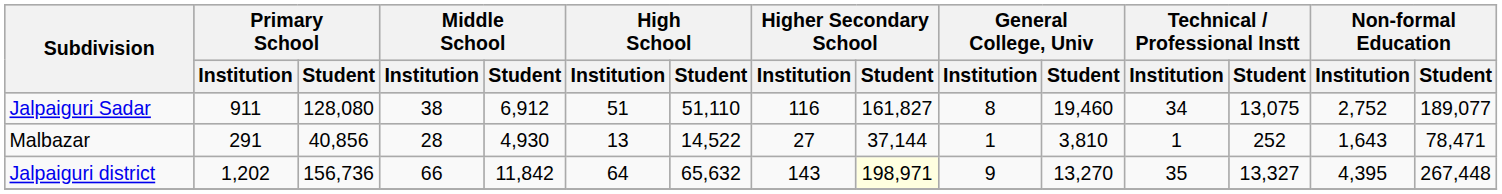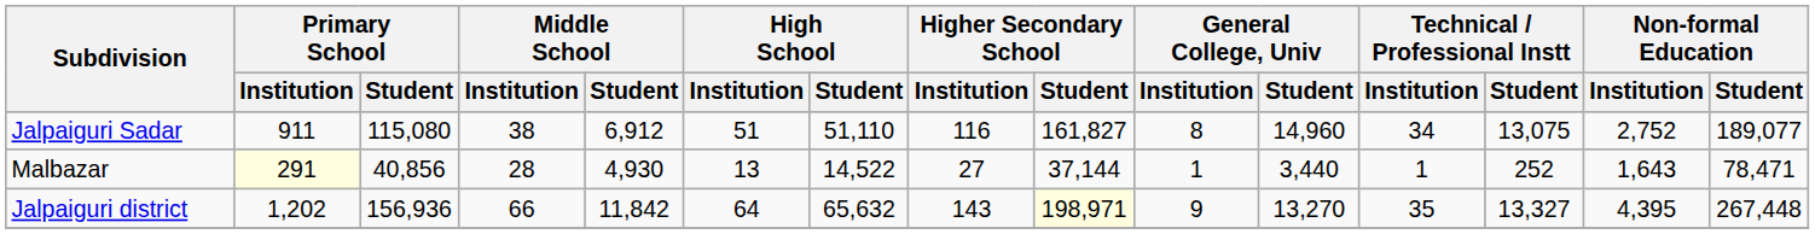Jalpaiguri Sadar | Primary School / Student: 128,080 -> 115,080
Jalpaiguri Sadar | General College, Univ / Student: 19,460 -> 14,960
Malbazar | Primary School / Institution: no background -> lightyellow background
Malbazar | General College, Univ / Student: 3,810 -> 3,440
Jalpaiguri district | Primary School / Student: 156,736 -> 156,936
